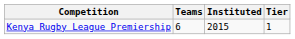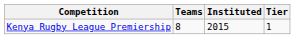Kenya Rugby League Premiership | Teams: 6 -> 8
